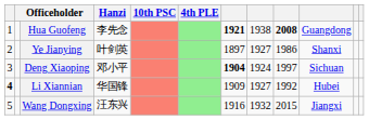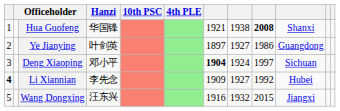Hua Guofeng | Hanzi: 李先念 -> 华国锋
Hua Guofeng | column 7: bold -> normal
Hua Guofeng | column 10: Guangdong -> Shanxi
Ye Jianying | column 10: Shanxi -> Guangdong
Li Xiannian | Hanzi: 华国锋 -> 李先念
